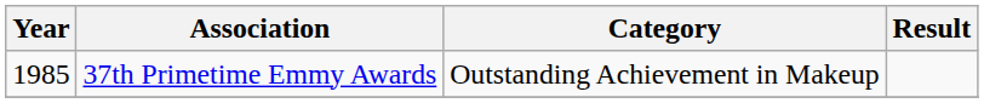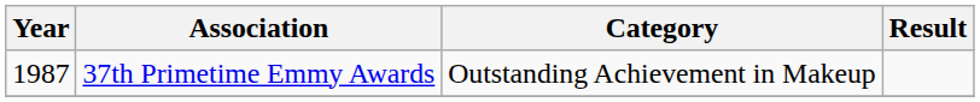37th Primetime Emmy Awards | Year: 1985 -> 1987
